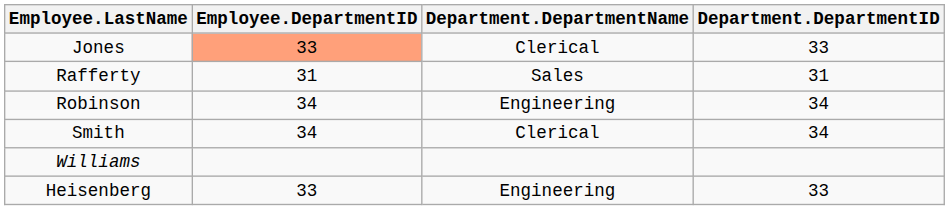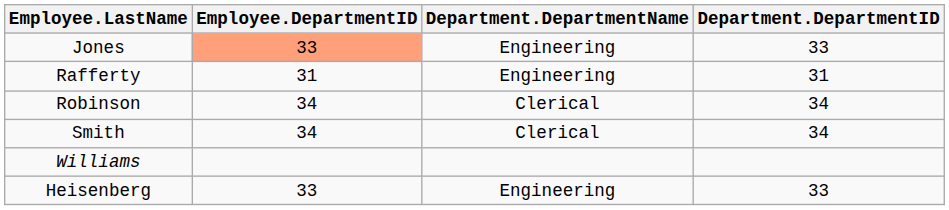Jones | Department.DepartmentName: Clerical -> Engineering
Rafferty | Department.DepartmentName: Sales -> Engineering
Robinson | Department.DepartmentName: Engineering -> Clerical
